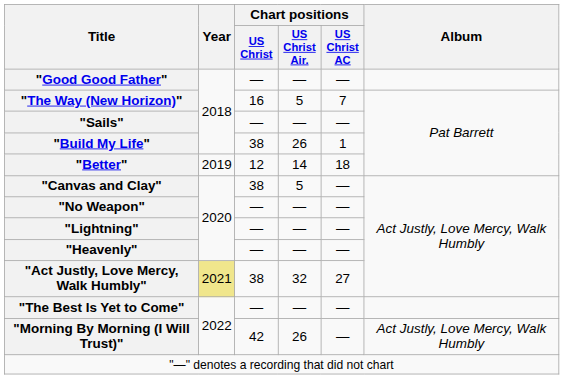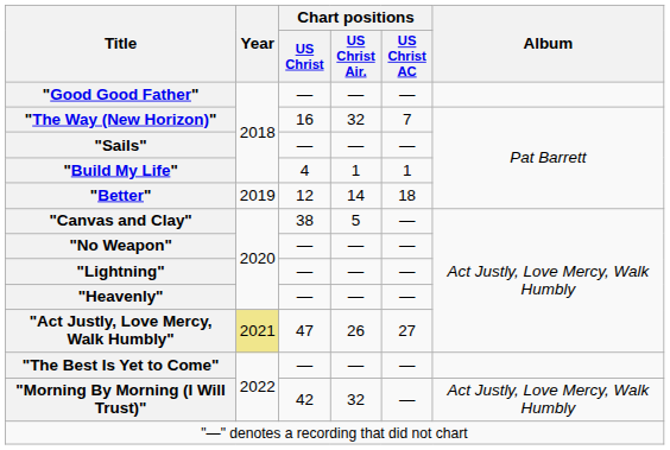"The Way (New Horizon)" | Chart positions / US Christ Air.: 5 -> 32
"Build My Life" | Chart positions / US Christ: 38 -> 4
"Build My Life" | Chart positions / US Christ Air.: 26 -> 1
"Act Justly, Love Mercy, Walk Humbly" | Chart positions / US Christ: 38 -> 47
"Act Justly, Love Mercy, Walk Humbly" | Chart positions / US Christ Air.: 32 -> 26
"Morning By Morning (I Will Trust)" | Chart positions / US Christ Air.: 26 -> 32
